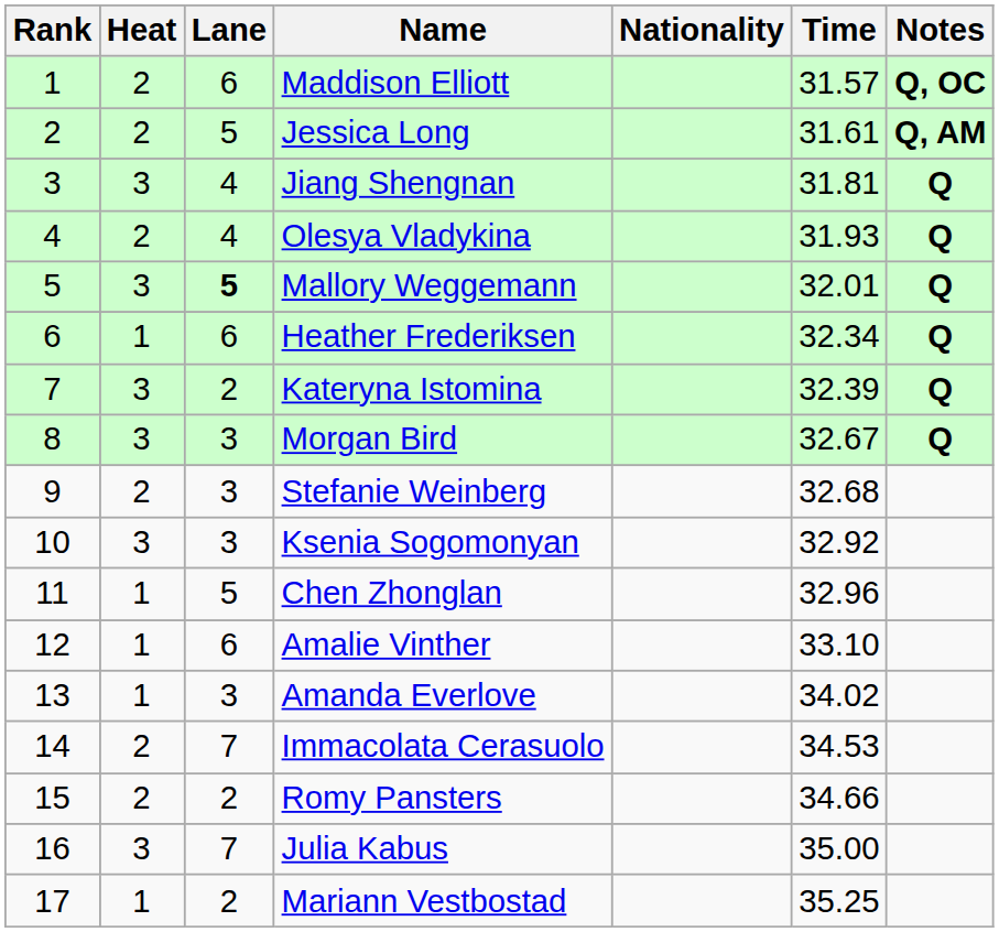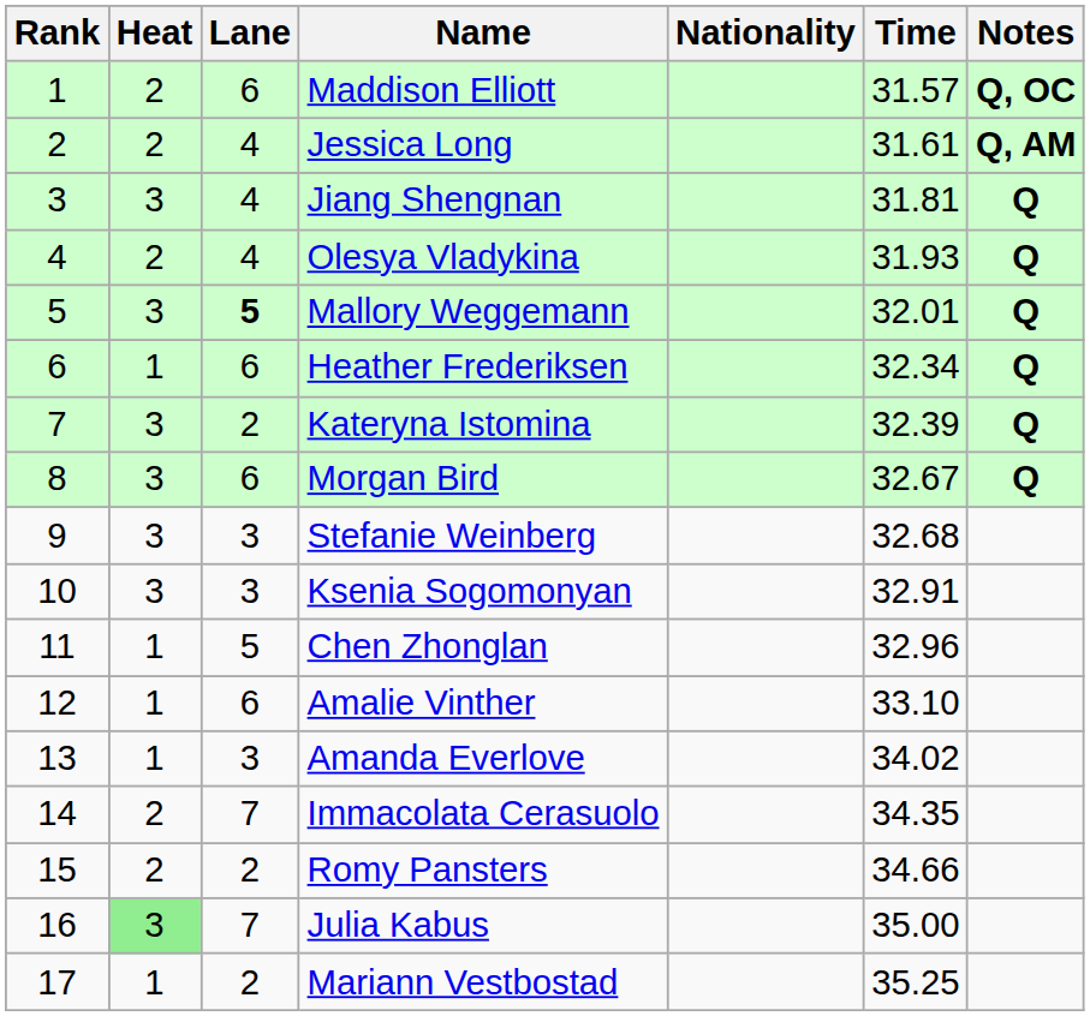Jessica Long | Lane: 5 -> 4
Morgan Bird | Lane: 3 -> 6
Stefanie Weinberg | Heat: 2 -> 3
Ksenia Sogomonyan | Time: 32.92 -> 32.91
Immacolata Cerasuolo | Time: 34.53 -> 34.35
Julia Kabus | Heat: no background -> lightgreen background
